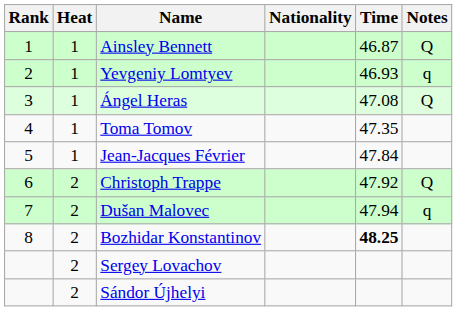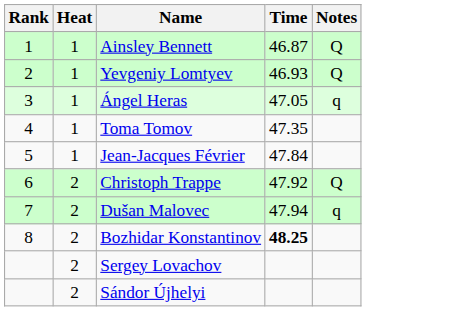- column: Nationality
Yevgeniy Lomtyev | Notes: q -> Q
Ángel Heras | Time: 47.08 -> 47.05
Ángel Heras | Notes: Q -> q
